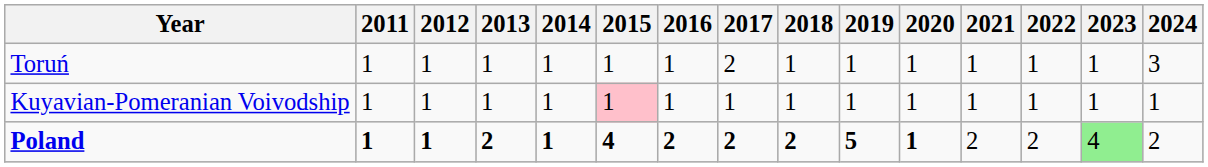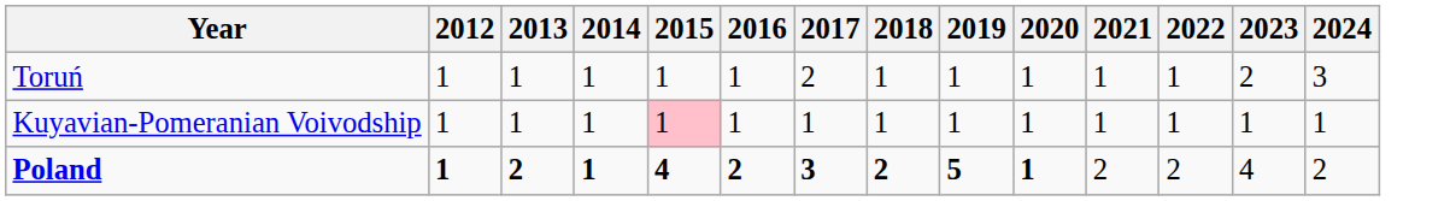- column: 2011 | 1 | 1 | 1
Toruń | 2023: 1 -> 2
Poland | 2017: 2 -> 3
Poland | 2023: lightgreen background -> no background
